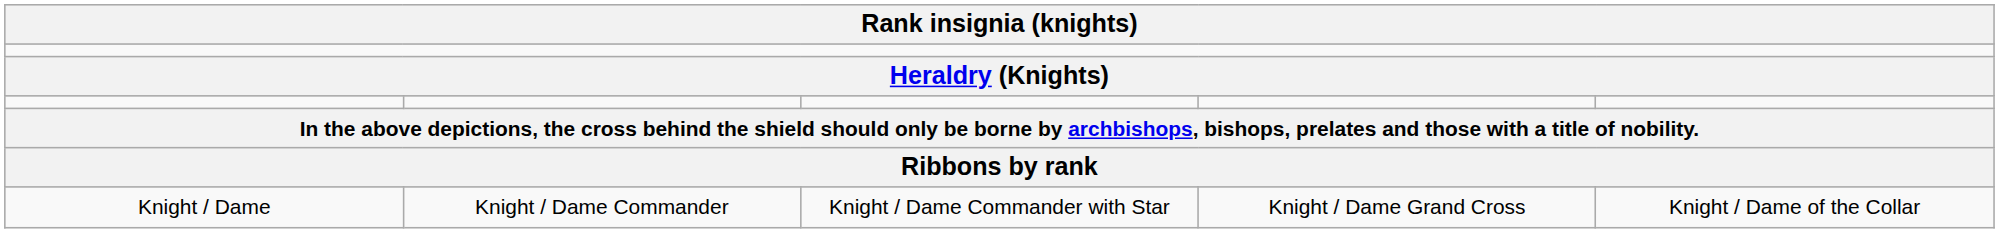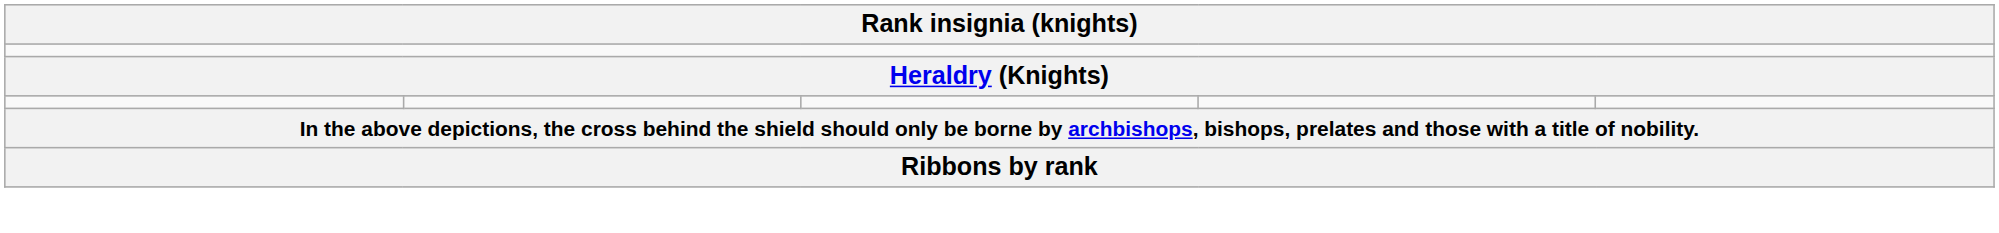- row: Knight / Dame | Knight / Dame Commander | Knight / Dame Commander with Star | Knight / Dame Grand Cross | Knight / Dame of the Collar
